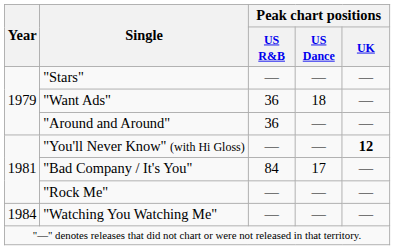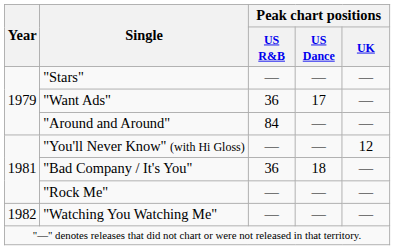"Want Ads" | Peak chart positions / US Dance: 18 -> 17
"Around and Around" | Peak chart positions / US R&B: 36 -> 84
"You'll Never Know" (with Hi Gloss) | Peak chart positions / UK: bold -> normal
"Bad Company / It's You" | Peak chart positions / US R&B: 84 -> 36
"Bad Company / It's You" | Peak chart positions / US Dance: 17 -> 18
"Watching You Watching Me" | Year: 1984 -> 1982
